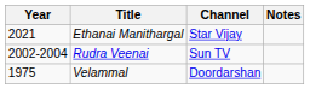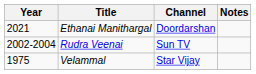Ethanai Manithargal | Channel: Star Vijay -> Doordarshan
Velammal | Channel: Doordarshan -> Star Vijay
